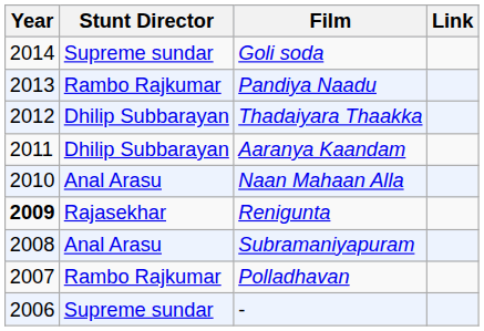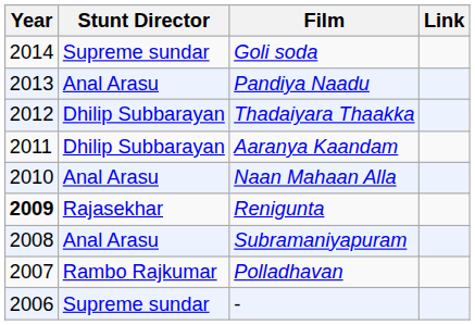Pandiya Naadu | Stunt Director: Rambo Rajkumar -> Anal Arasu
